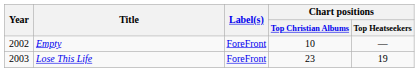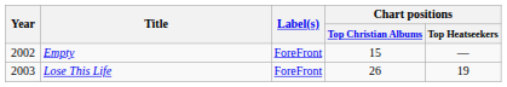Empty | Chart positions / Top Christian Albums: 10 -> 15
Lose This Life | Chart positions / Top Christian Albums: 23 -> 26
